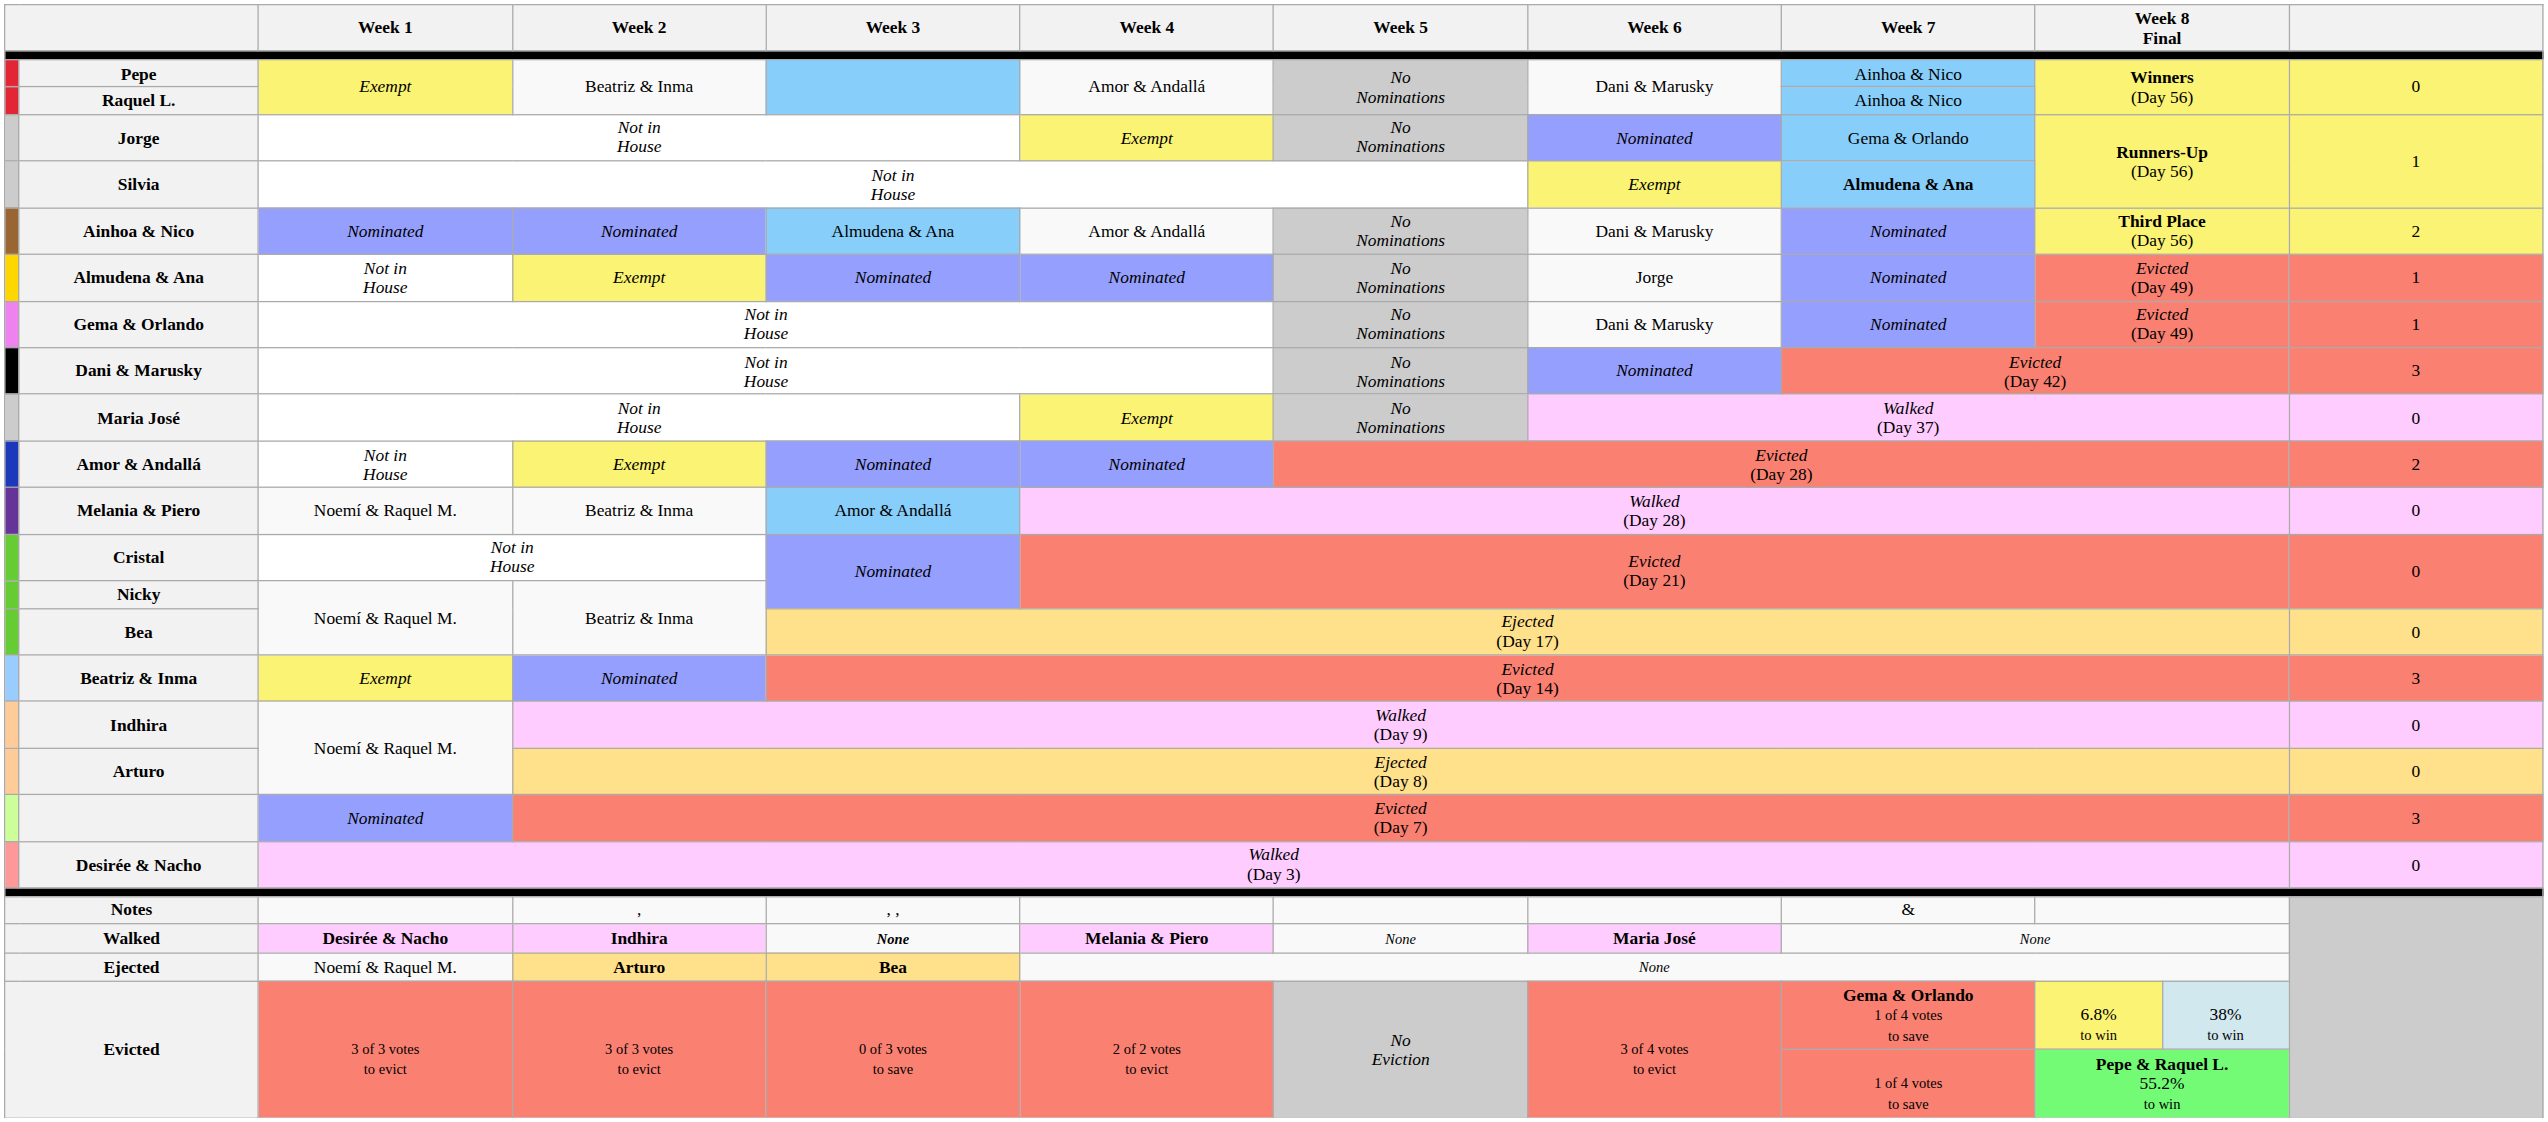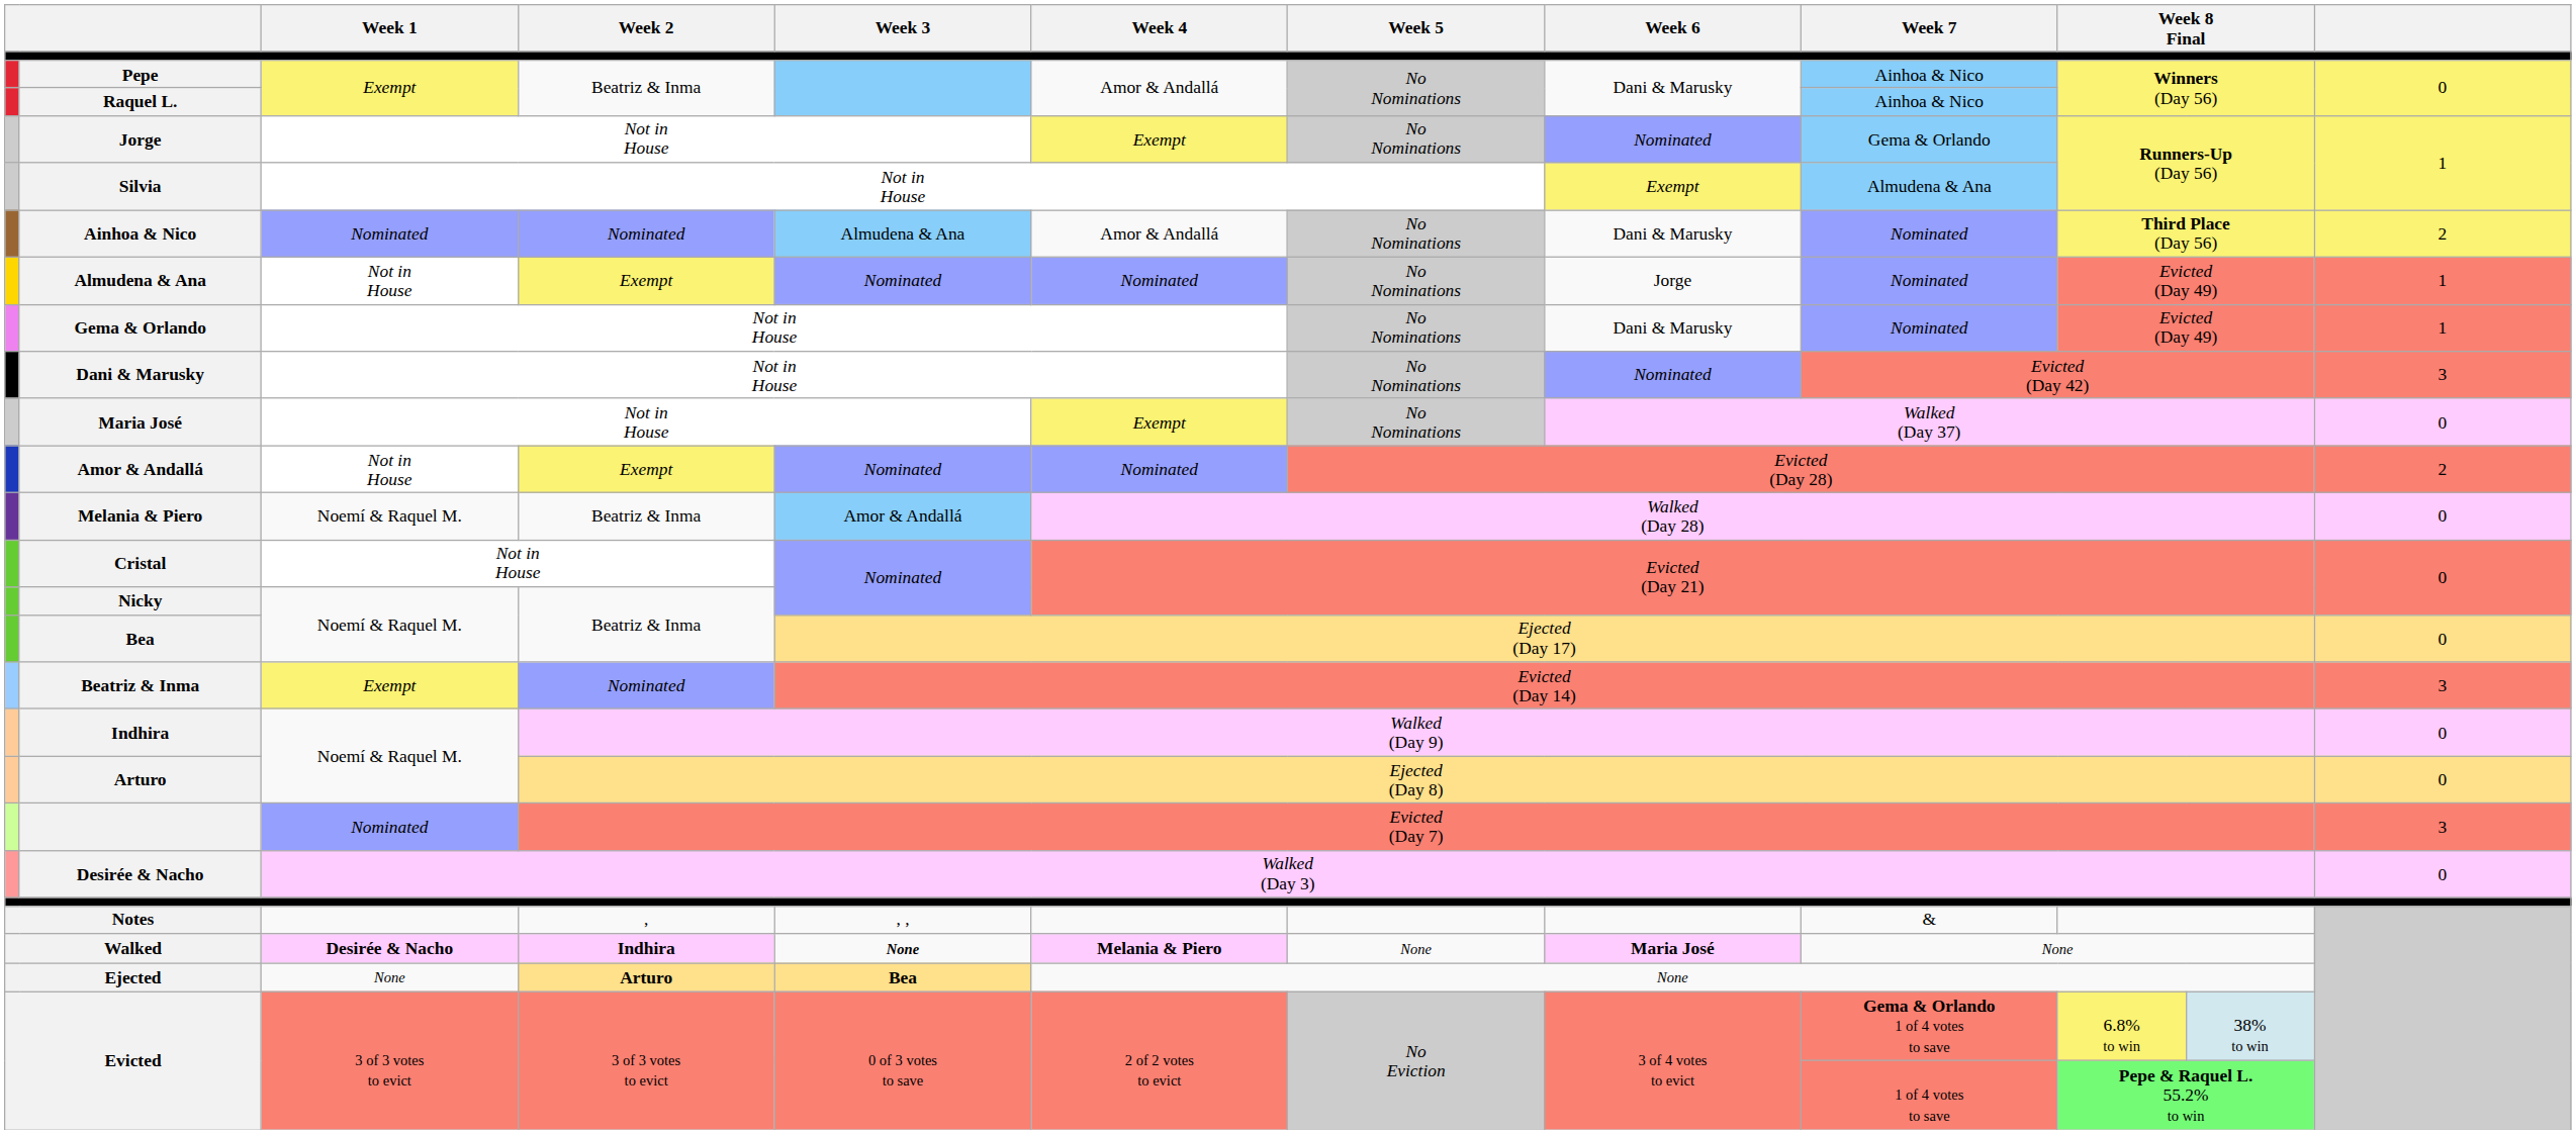Silvia | Week 7: bold -> normal
Ejected | Week 1: Noemí & Raquel M. -> None
